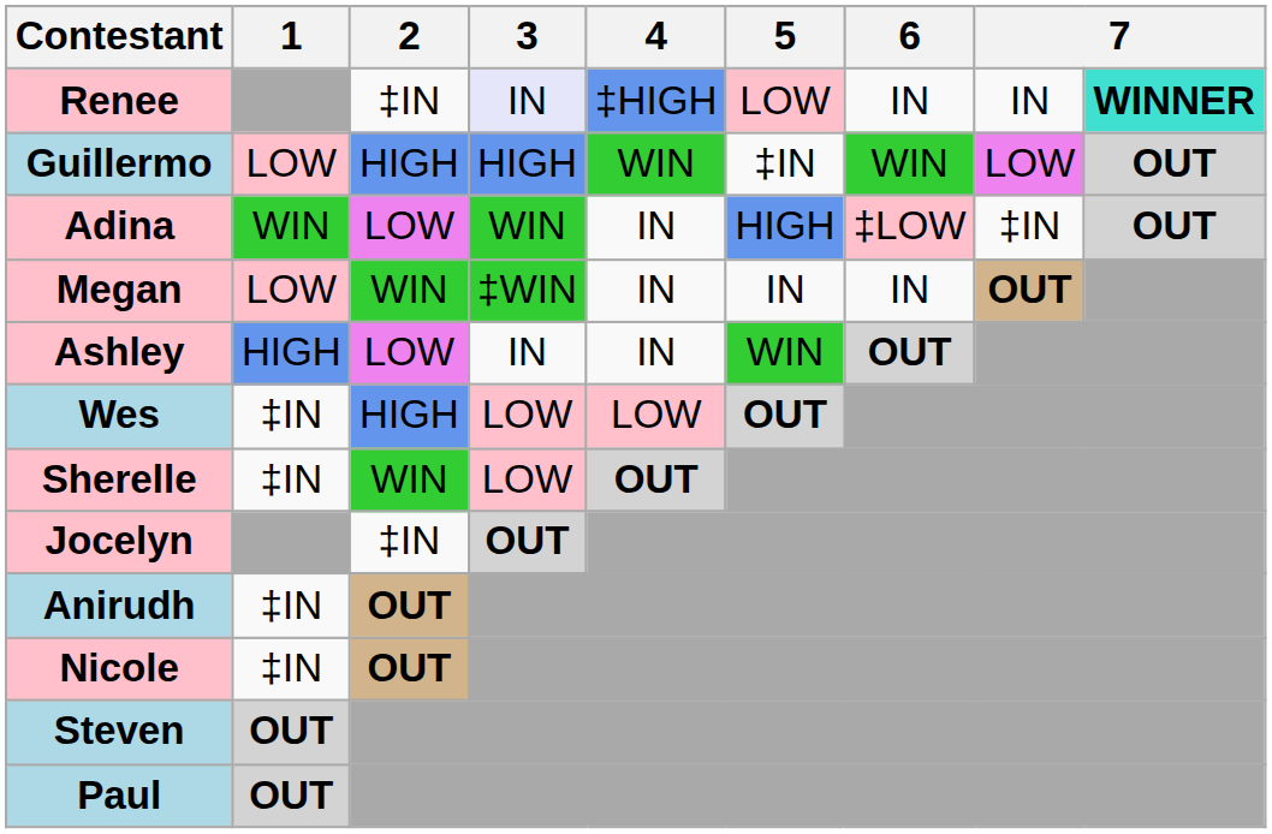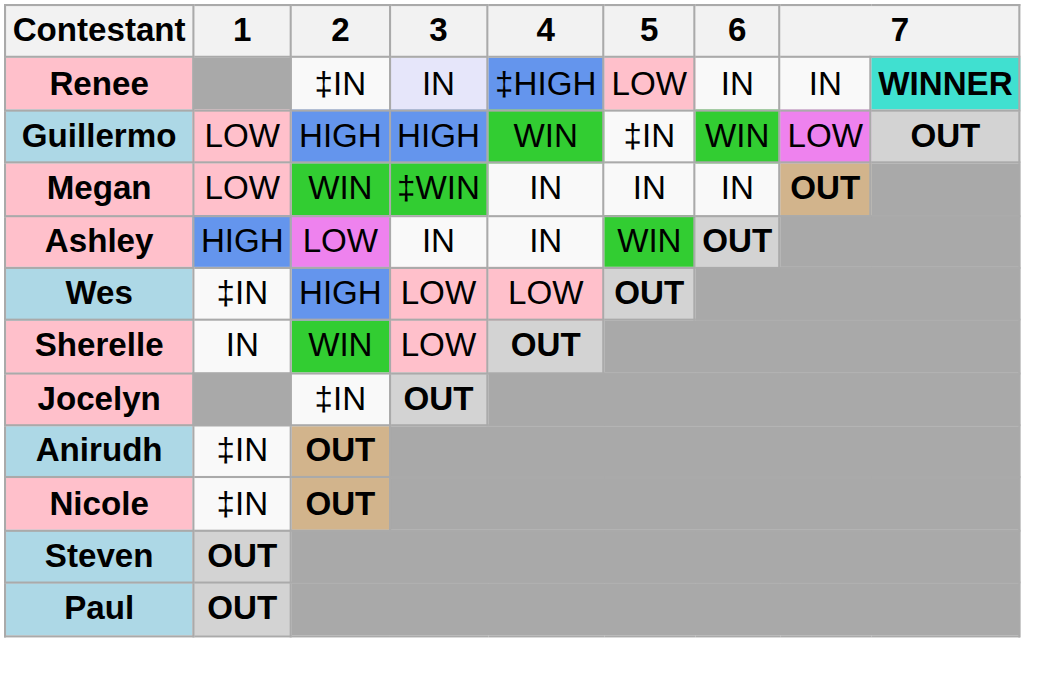- row: Adina | WIN | LOW | WIN | IN | HIGH | ‡LOW | ‡IN | OUT
Sherelle | 1: ‡IN -> IN
